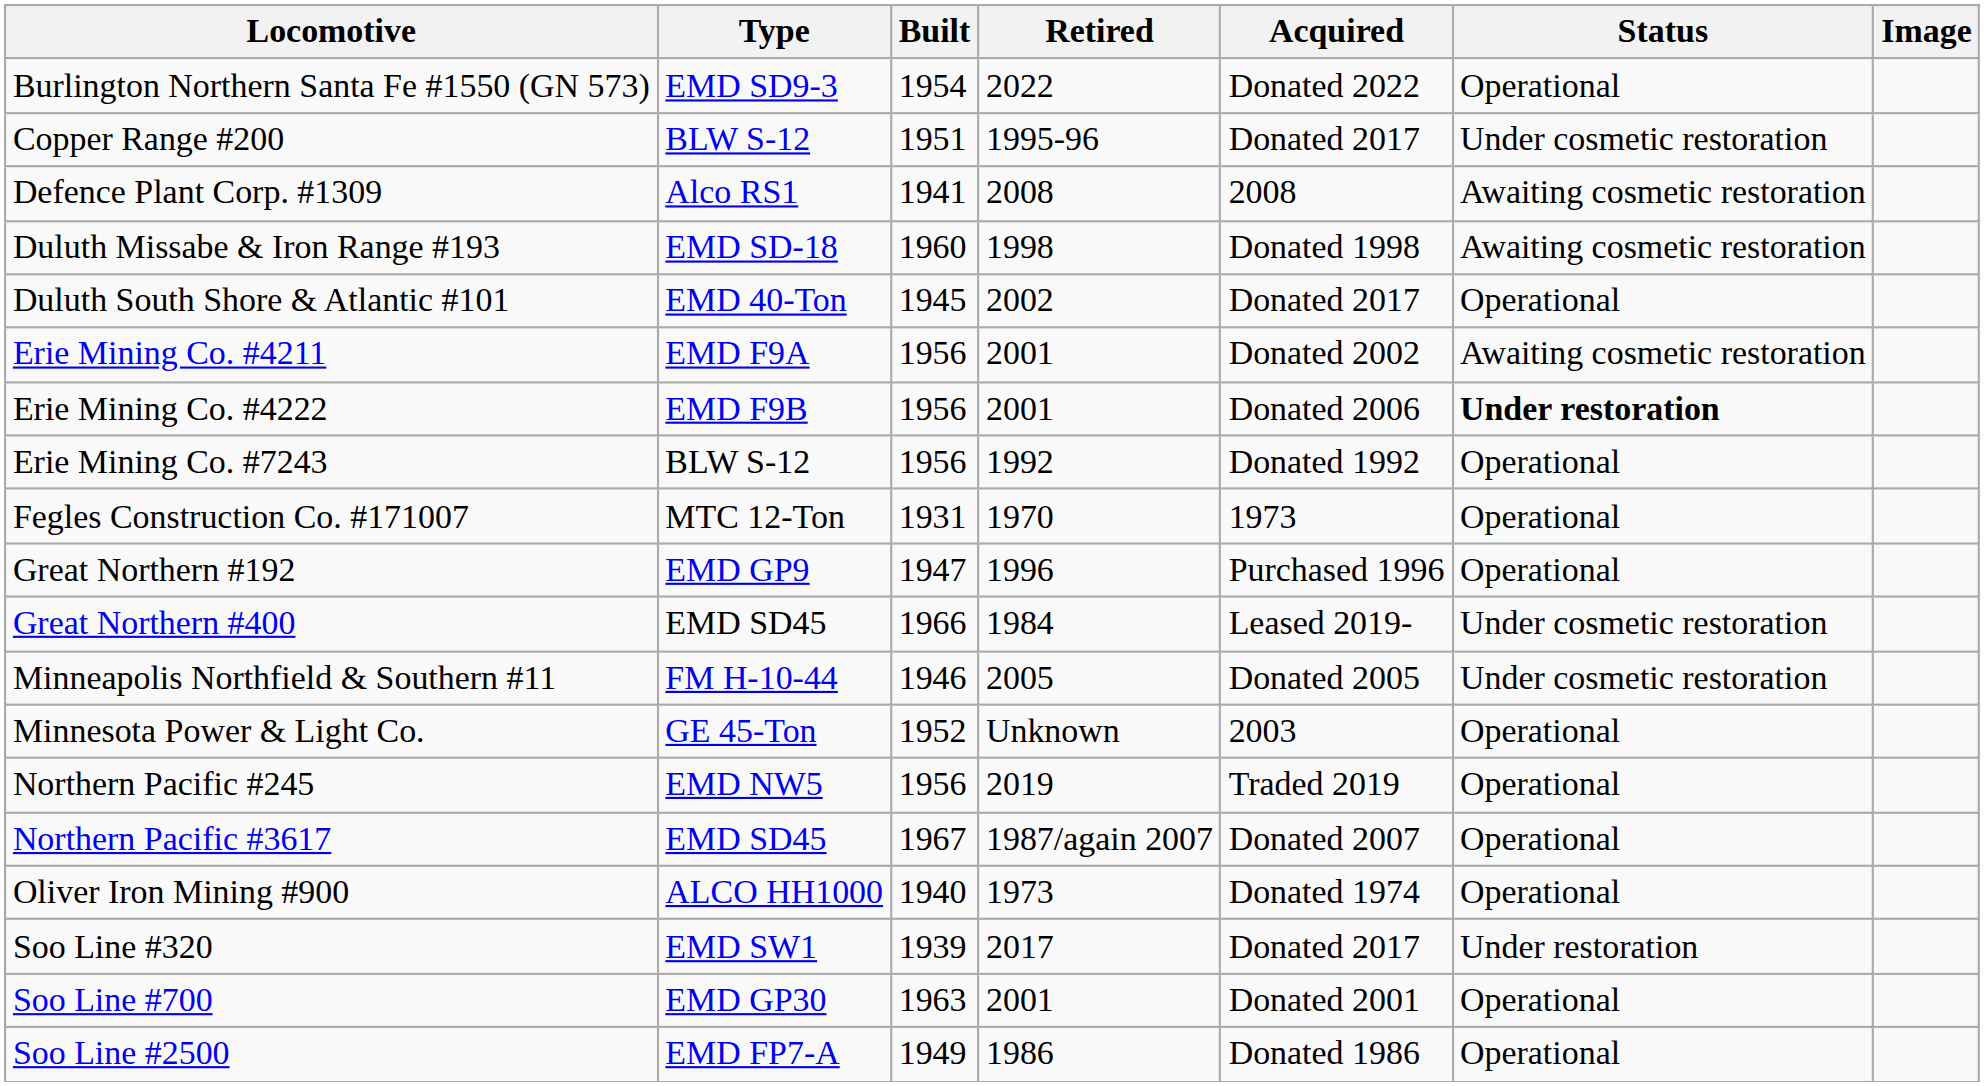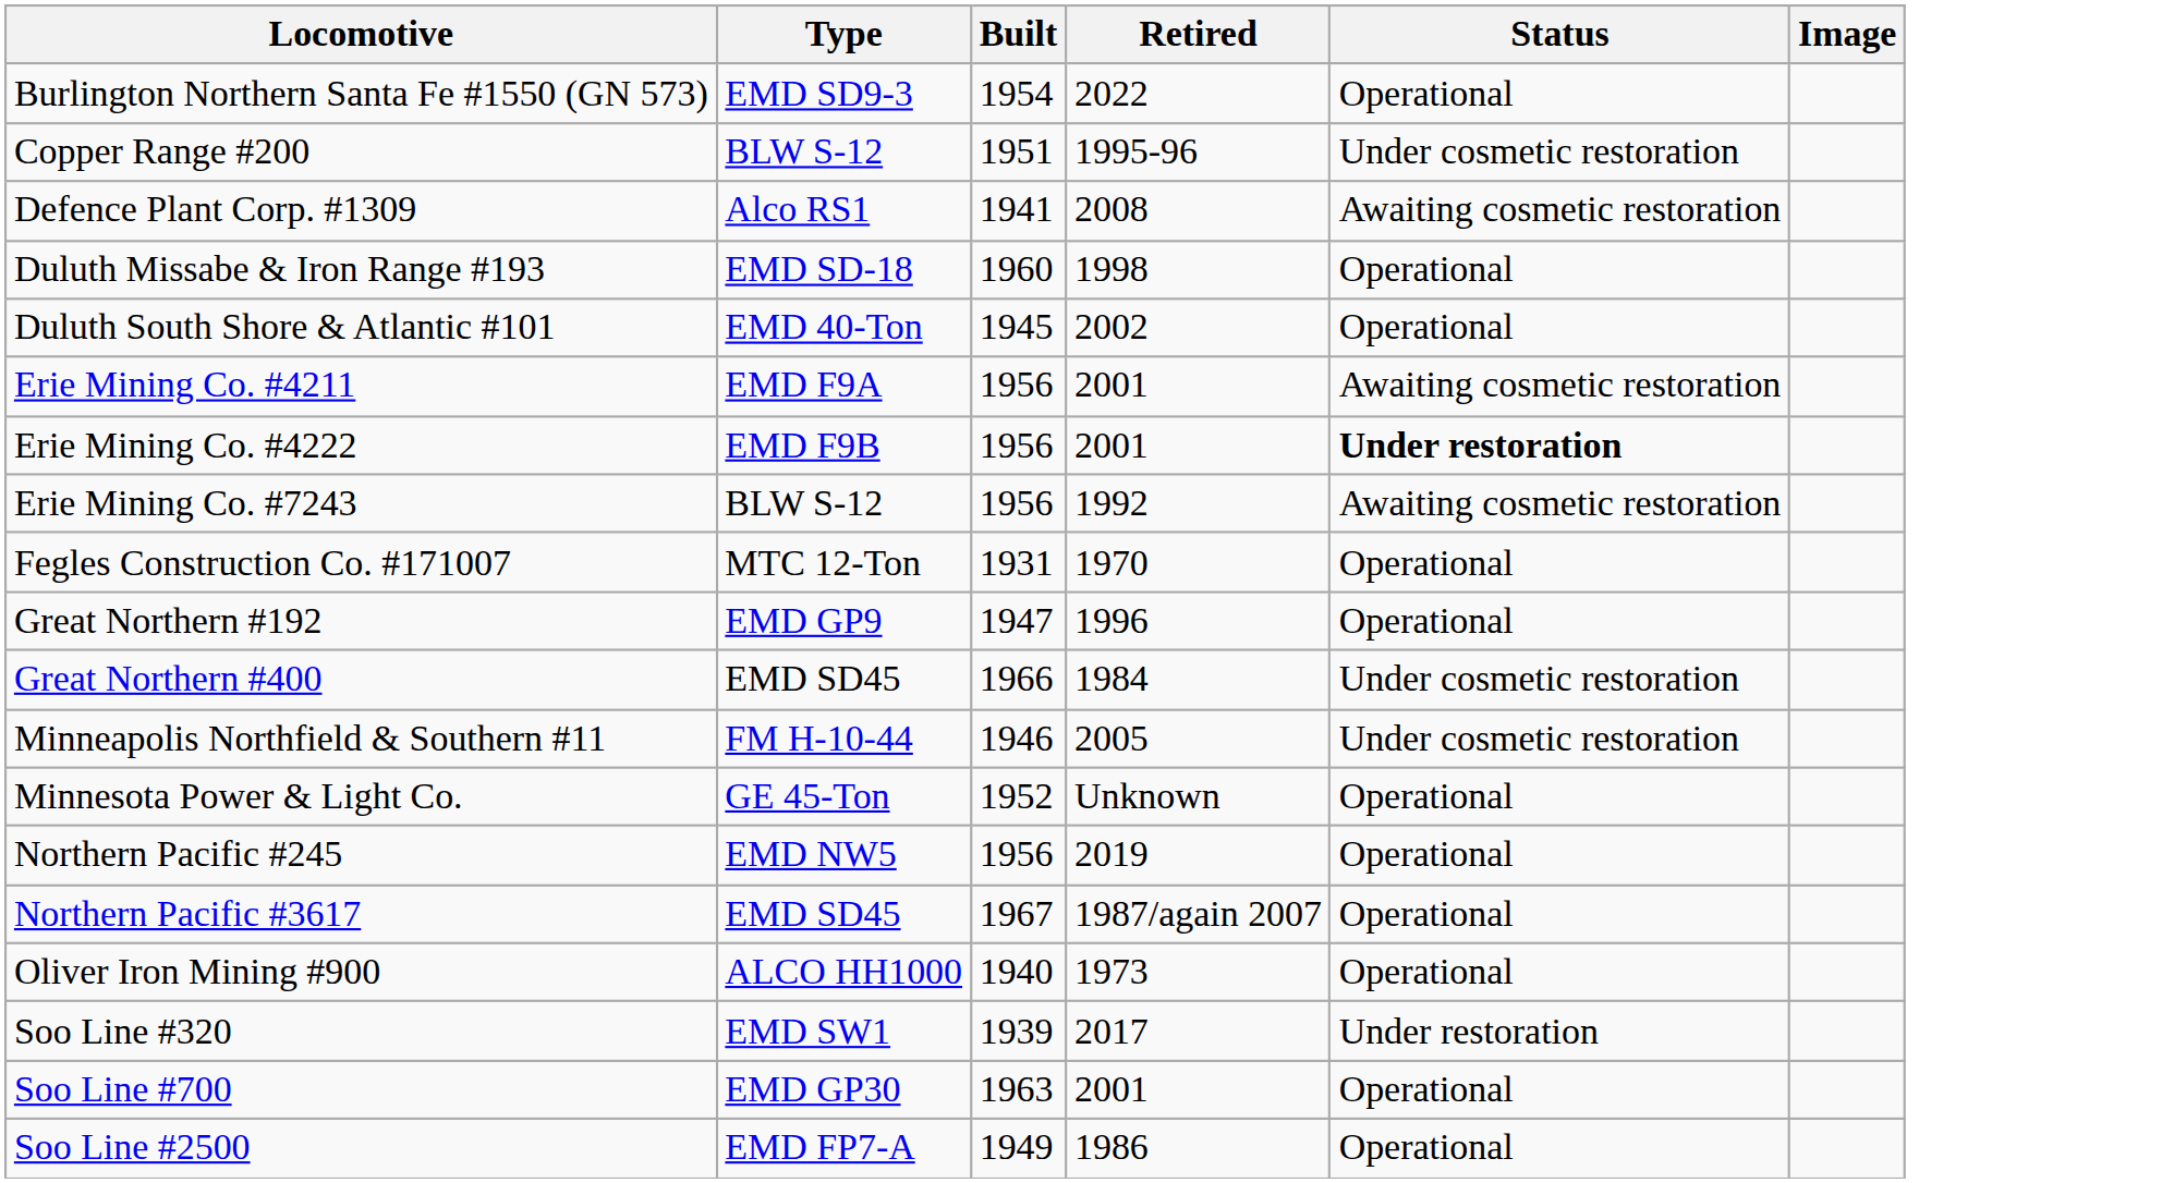- column: Acquired | Donated 2022 | Donated 2017 | 2008 | Donated 1998 | Donated 2017 | Donated 2002 | Donated 2006 | Donated 1992 | 1973 | Purchased 1996 | Leased 2019- | Donated 2005 | 2003 | Traded 2019 | Donated 2007 | Donated 1974 | Donated 2017 | Donated 2001 | Donated 1986
Duluth Missabe & Iron Range #193 | Status: Awaiting cosmetic restoration -> Operational
Erie Mining Co. #7243 | Status: Operational -> Awaiting cosmetic restoration
